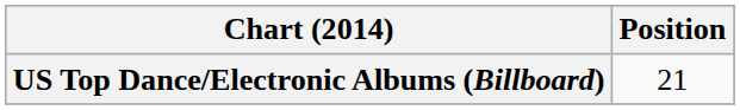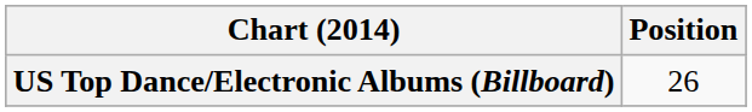US Top Dance/Electronic Albums (Billboard) | Position: 21 -> 26
